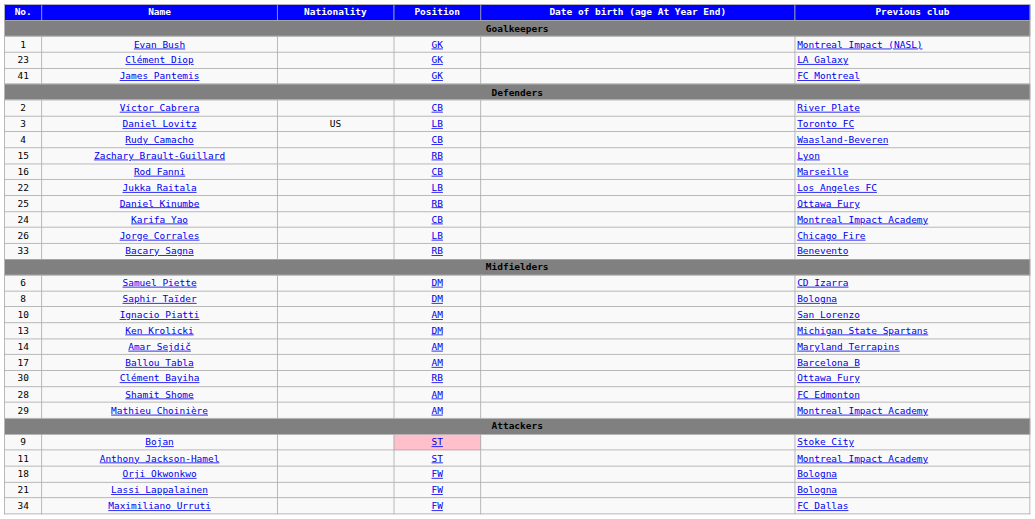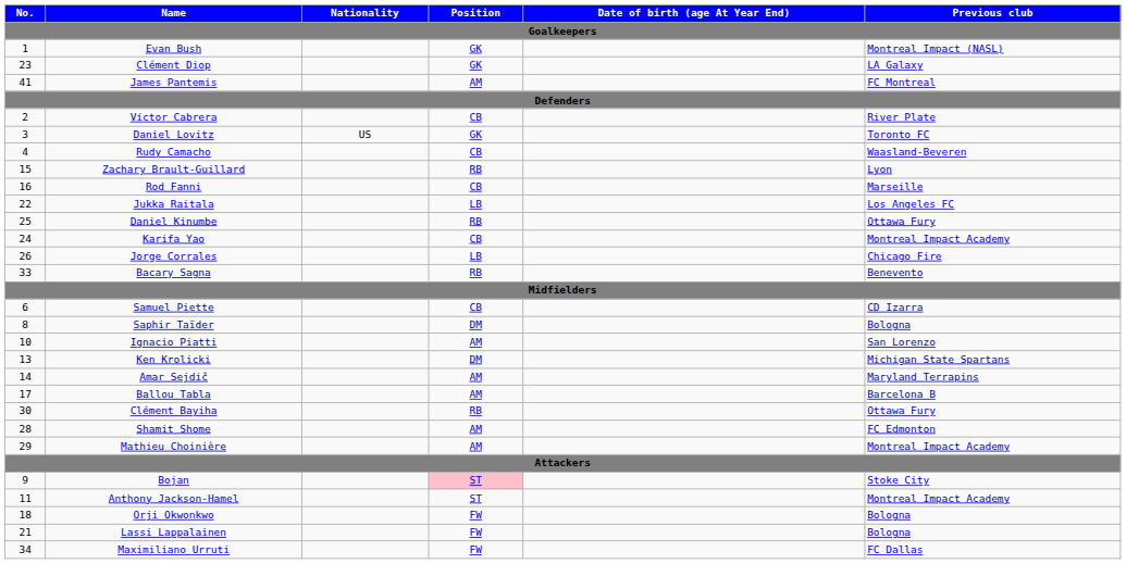James Pantemis | Position: GK -> AM
Daniel Lovitz | Position: LB -> GK
Samuel Piette | Position: DM -> CB
